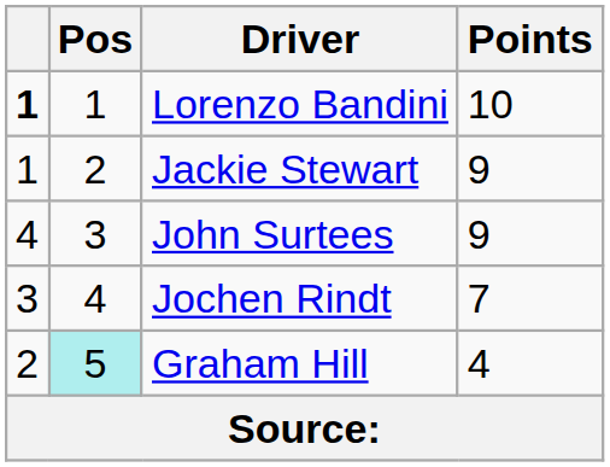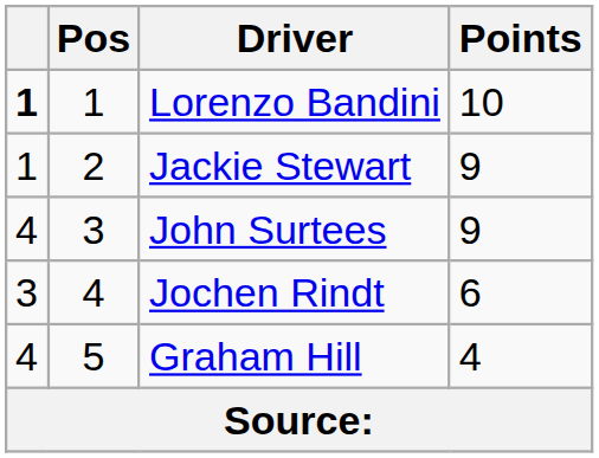Jochen Rindt | Points: 7 -> 6
Graham Hill | column 1: 2 -> 4
Graham Hill | Pos: paleturquoise background -> no background
